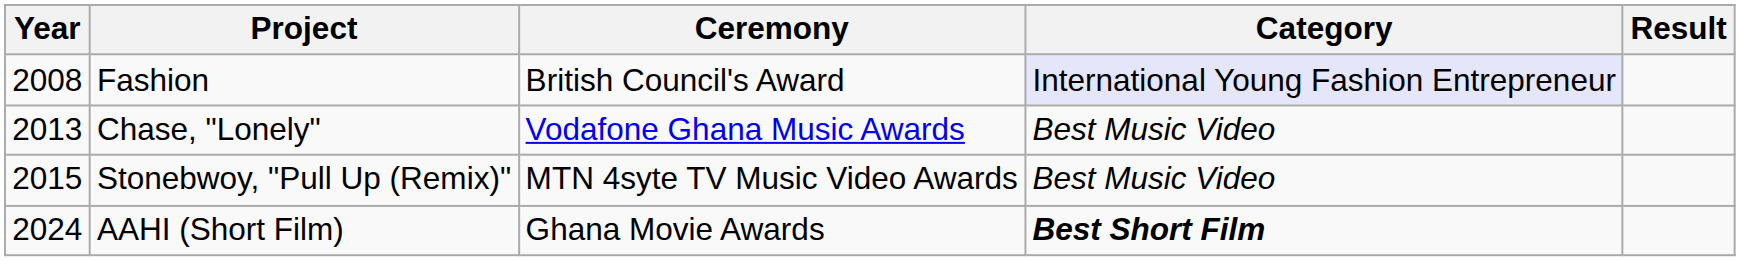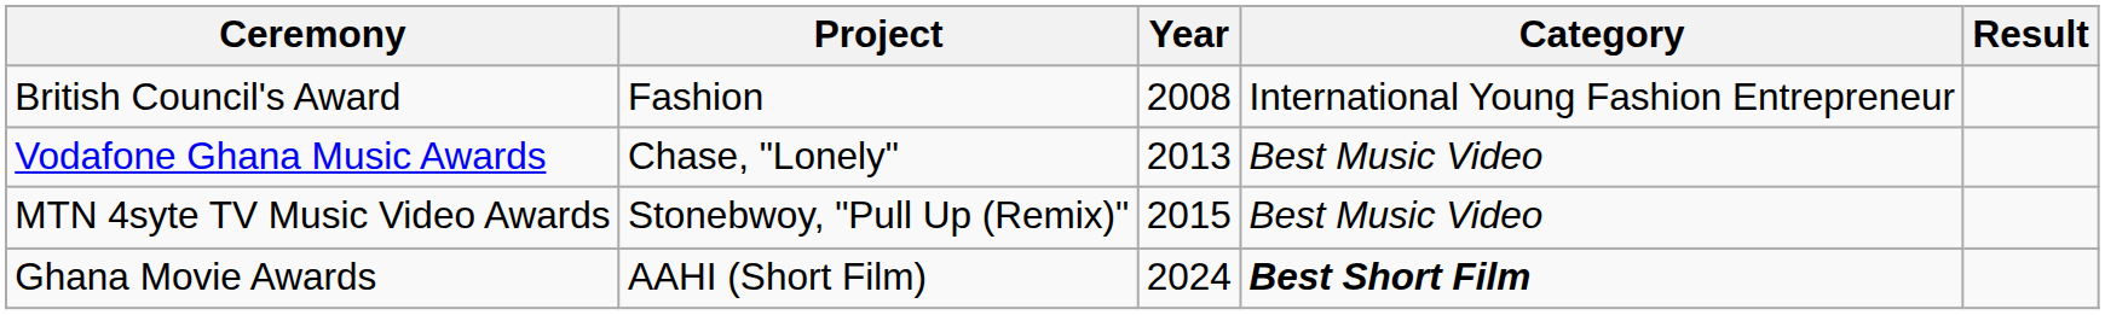columns swapped: Year <-> Ceremony
Fashion | Category: lavender background -> no background
